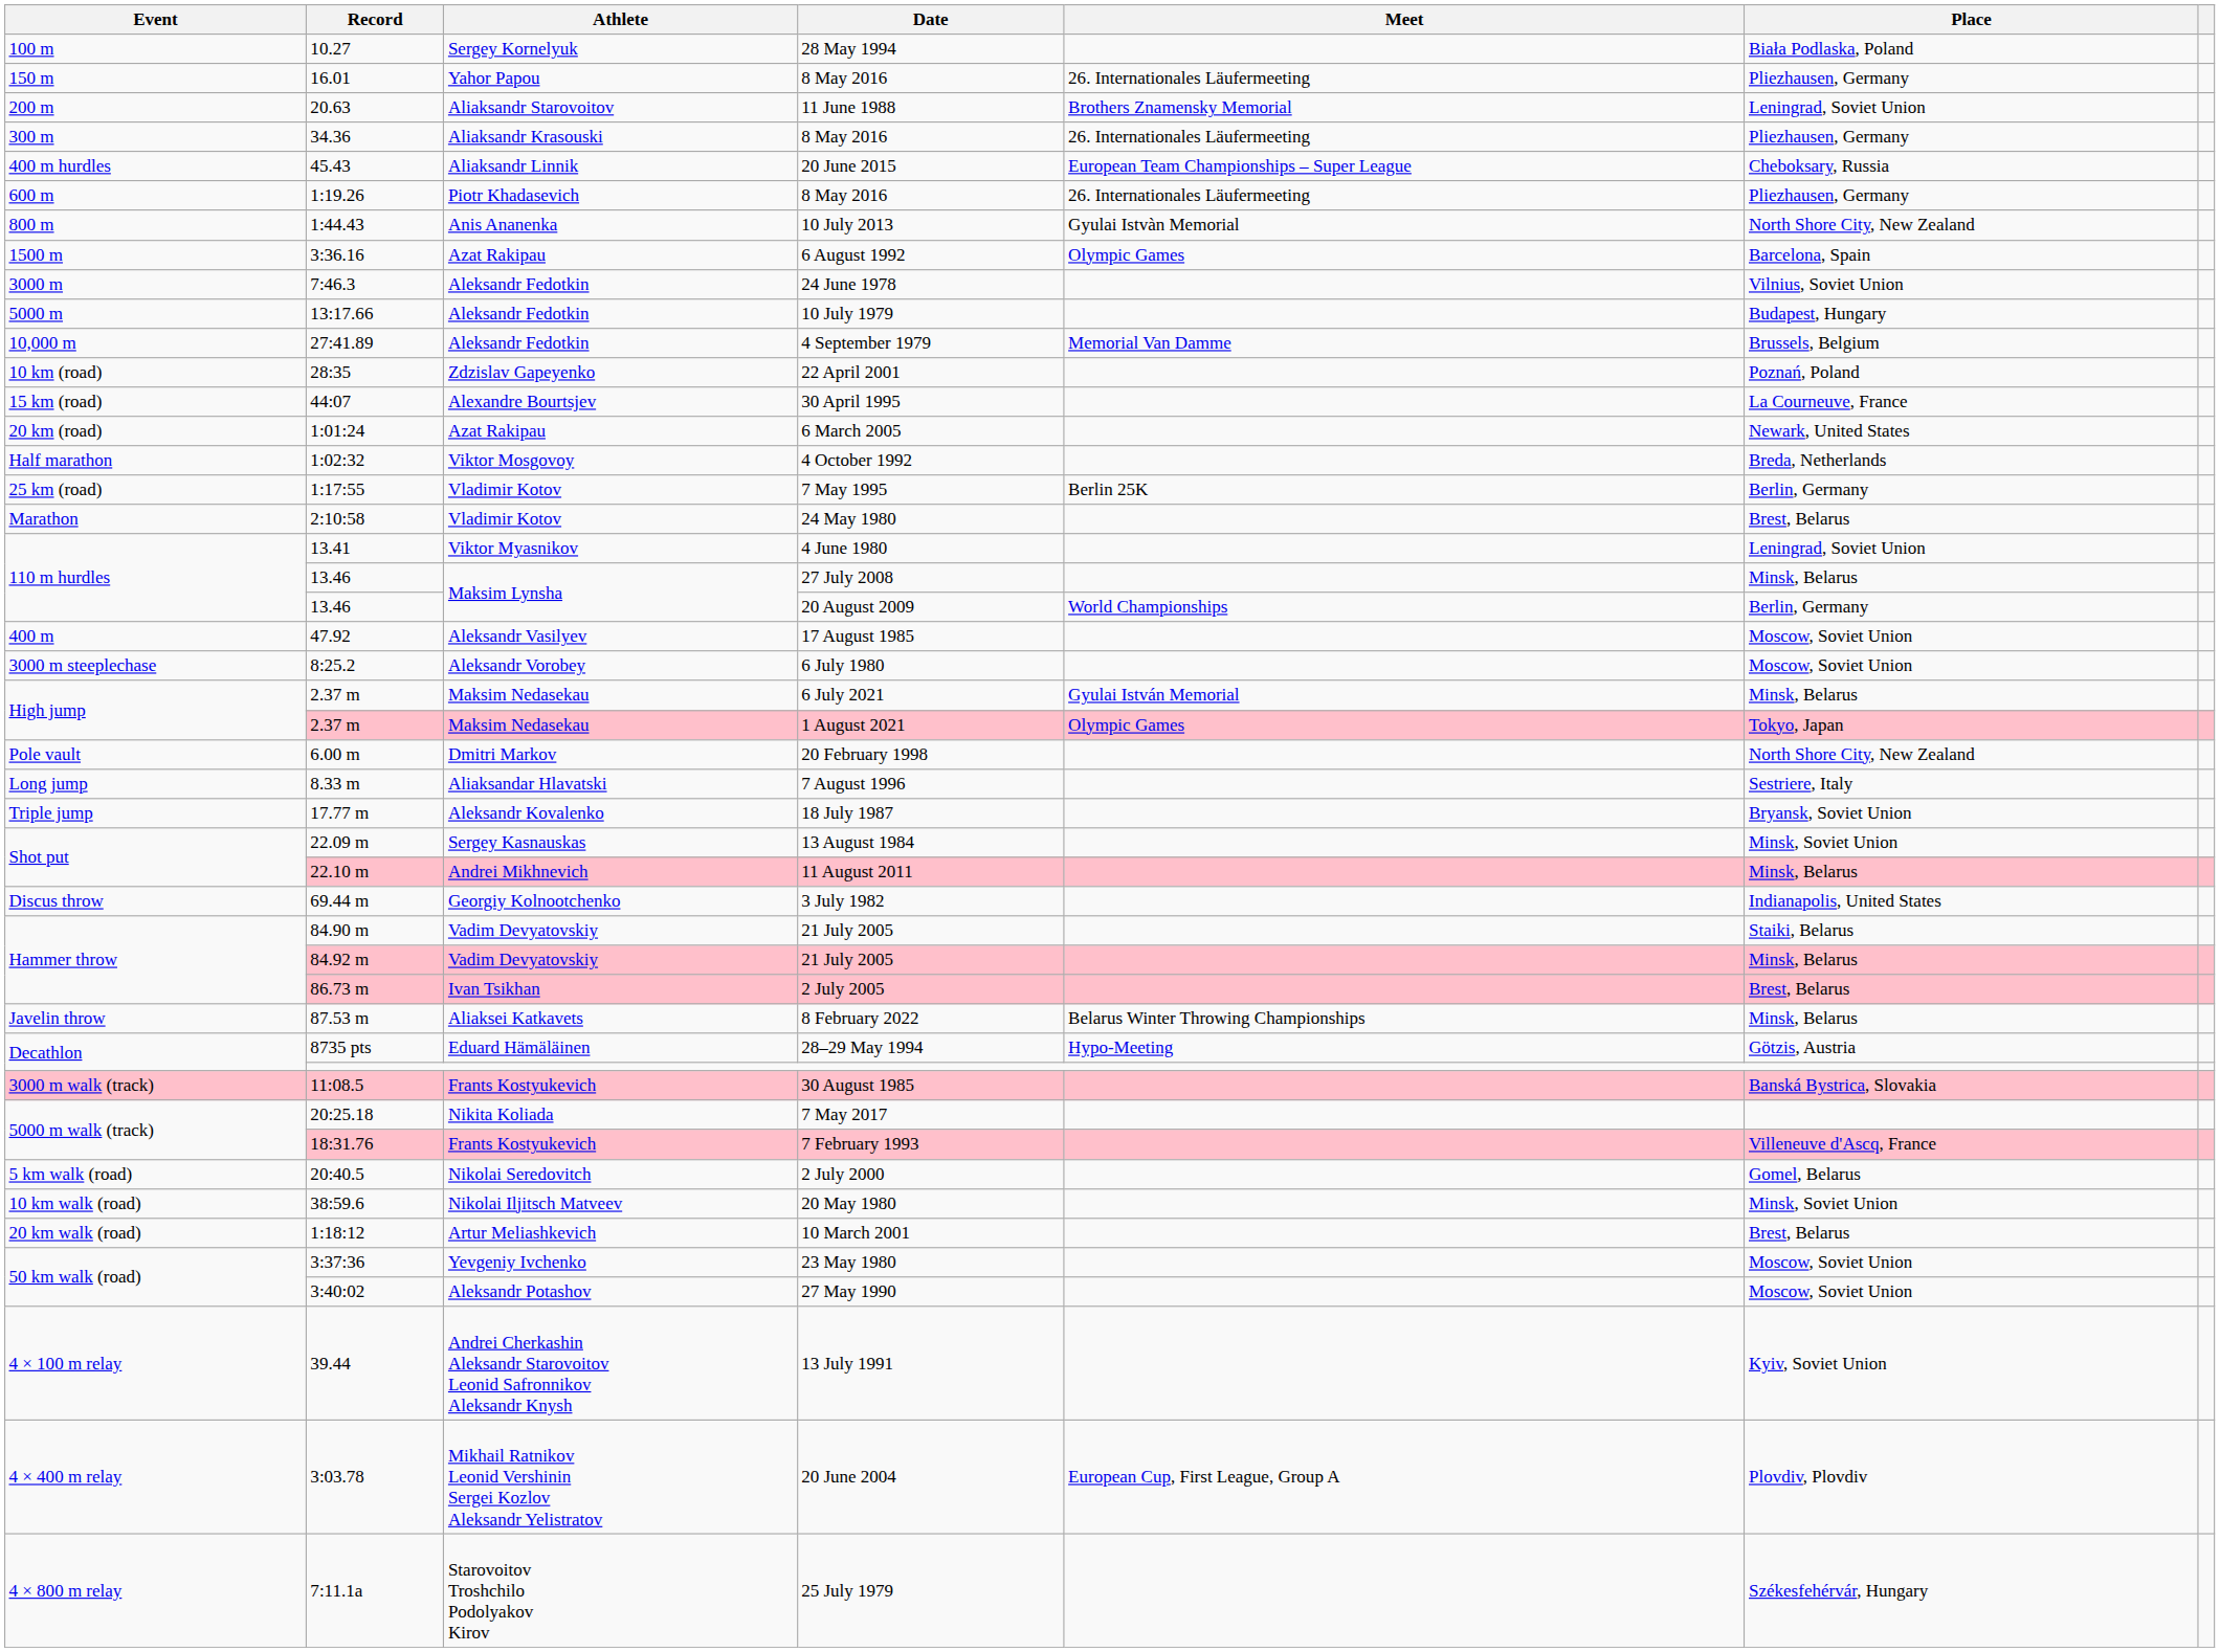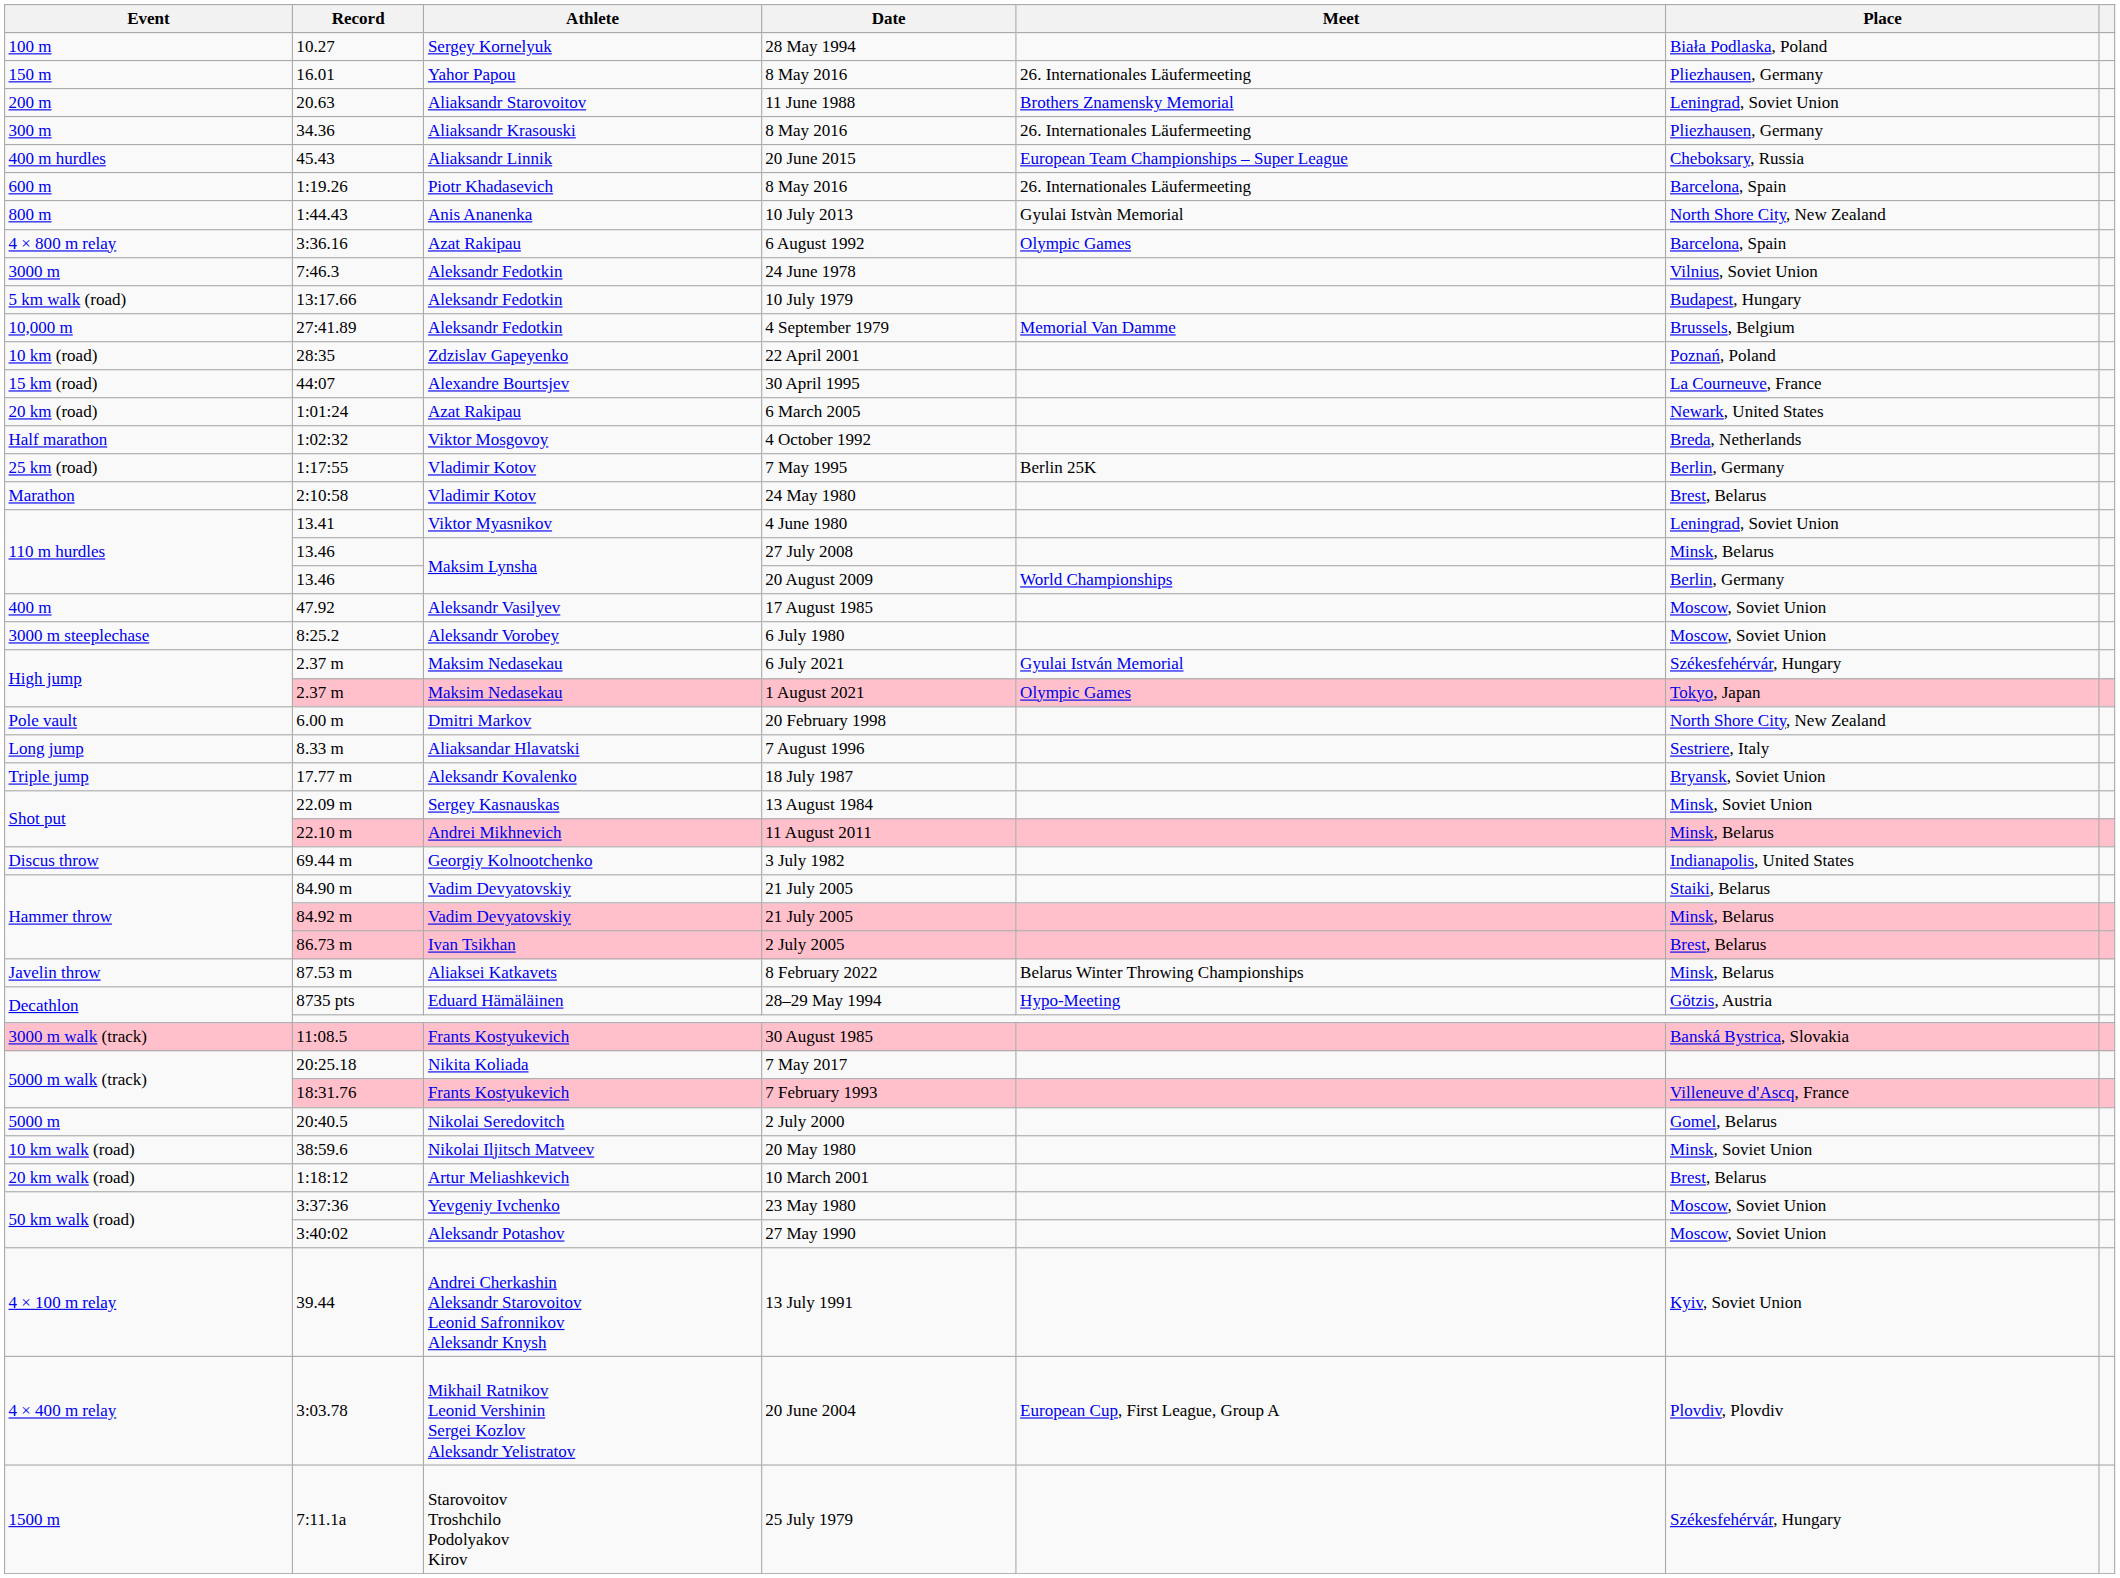1:19.26 / 8 May 2016 | Place: Pliezhausen, Germany -> Barcelona, Spain
6 August 1992 | Event: 1500 m -> 4 × 800 m relay
10 July 1979 | Event: 5000 m -> 5 km walk (road)
6 July 2021 | Place: Minsk, Belarus -> Székesfehérvár, Hungary
2 July 2000 | Event: 5 km walk (road) -> 5000 m
25 July 1979 | Event: 4 × 800 m relay -> 1500 m
